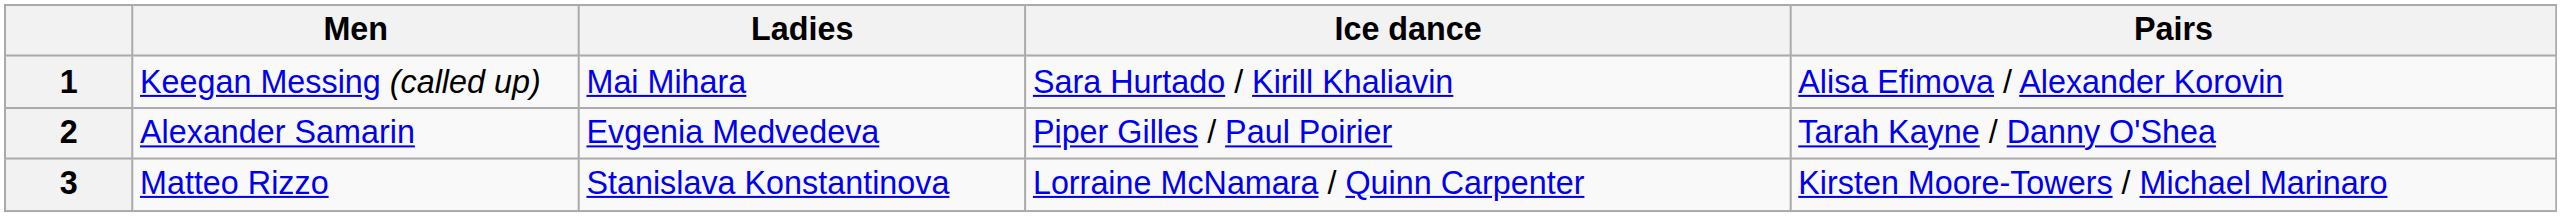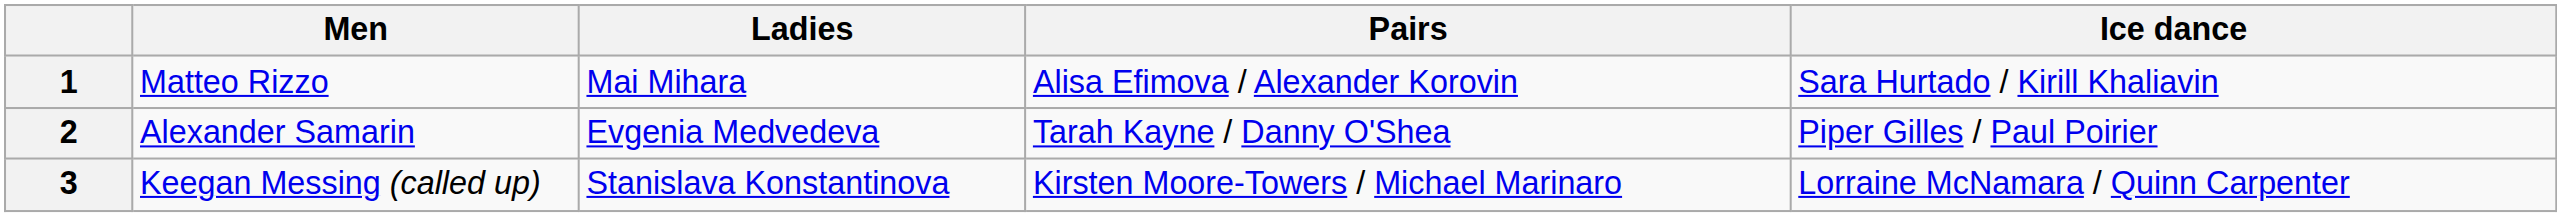columns swapped: Pairs <-> Ice dance
1 | Men: Keegan Messing (called up) -> Matteo Rizzo
3 | Men: Matteo Rizzo -> Keegan Messing (called up)
